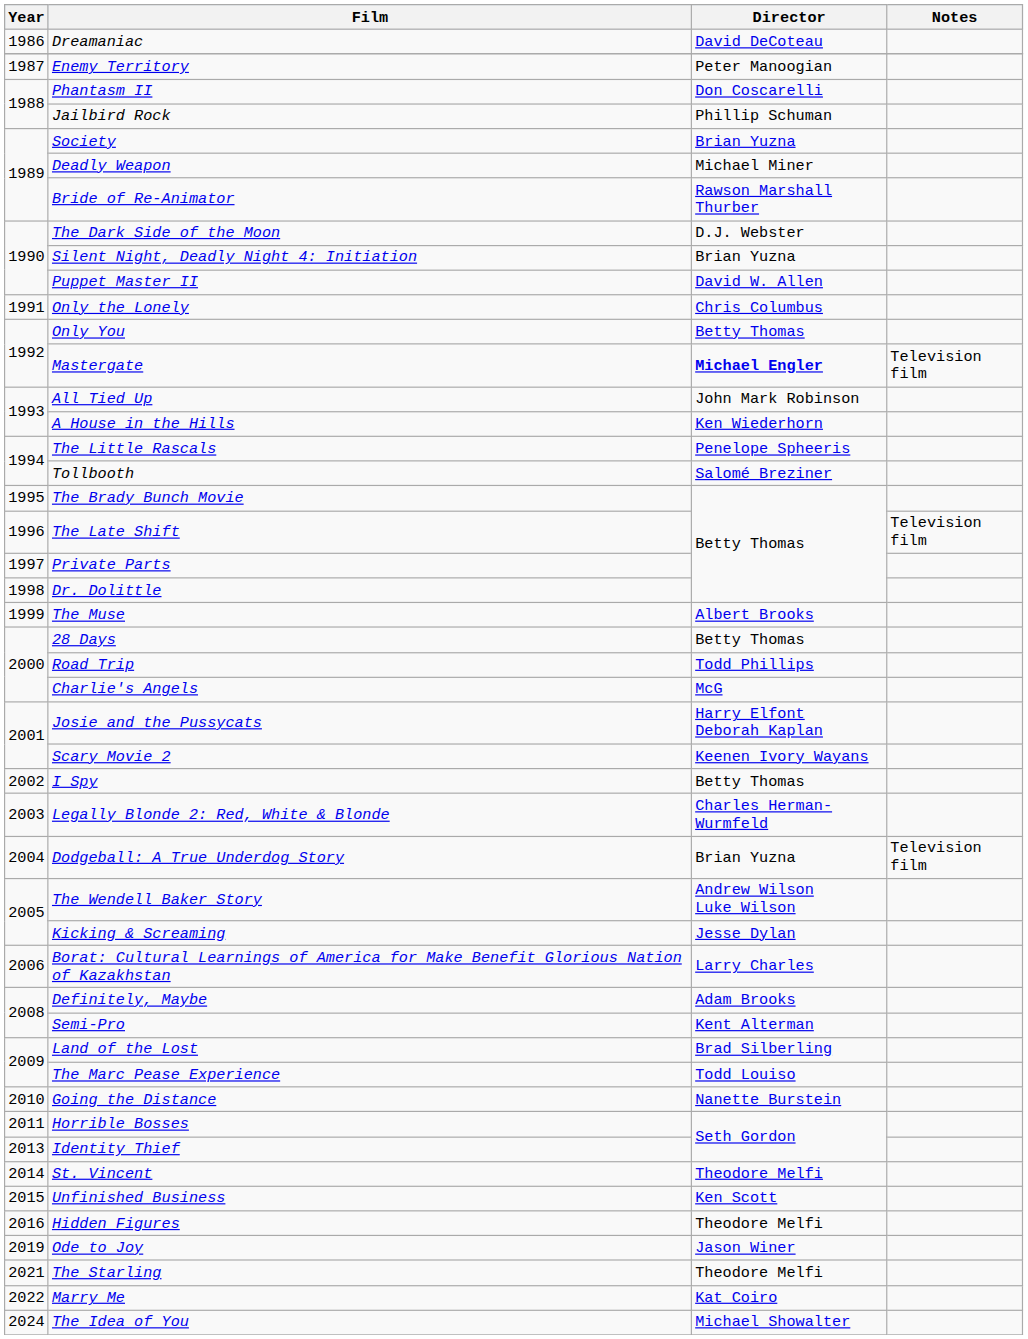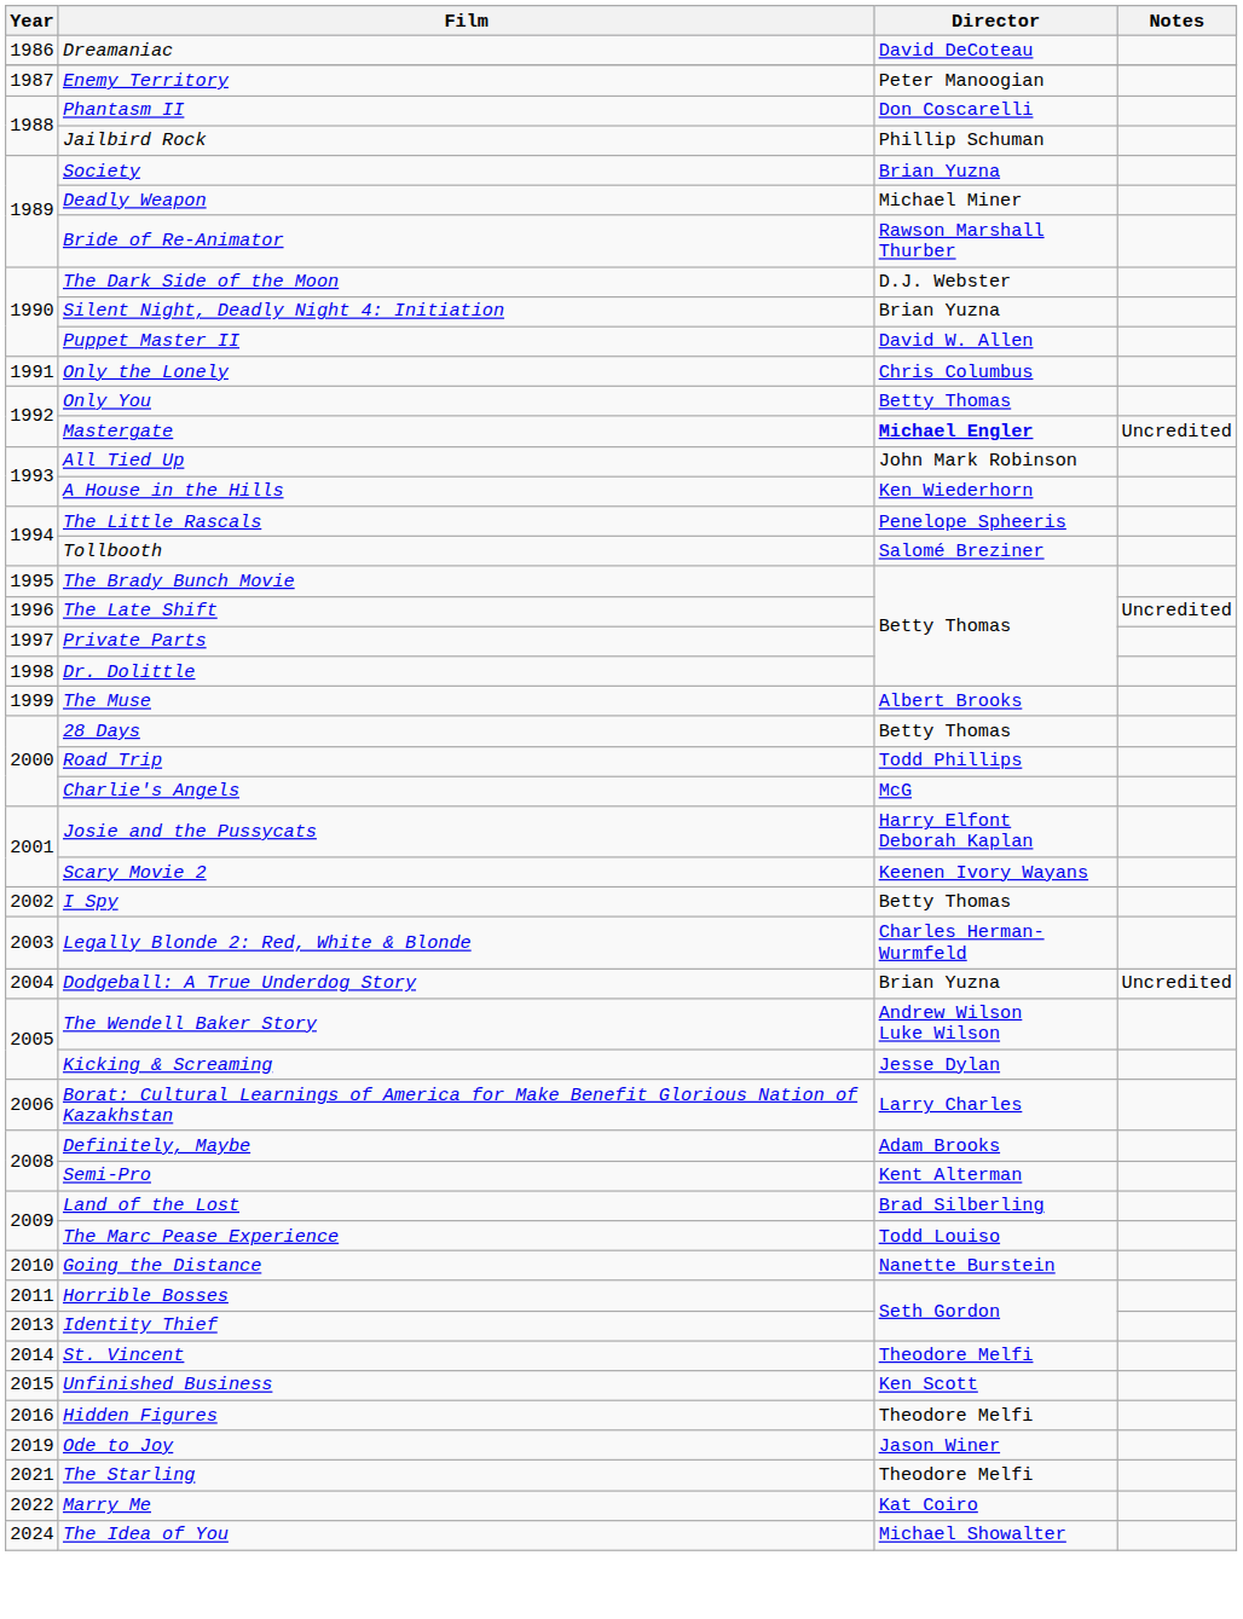Mastergate | Notes: Television film -> Uncredited
The Late Shift | Notes: Television film -> Uncredited
Dodgeball: A True Underdog Story | Notes: Television film -> Uncredited
